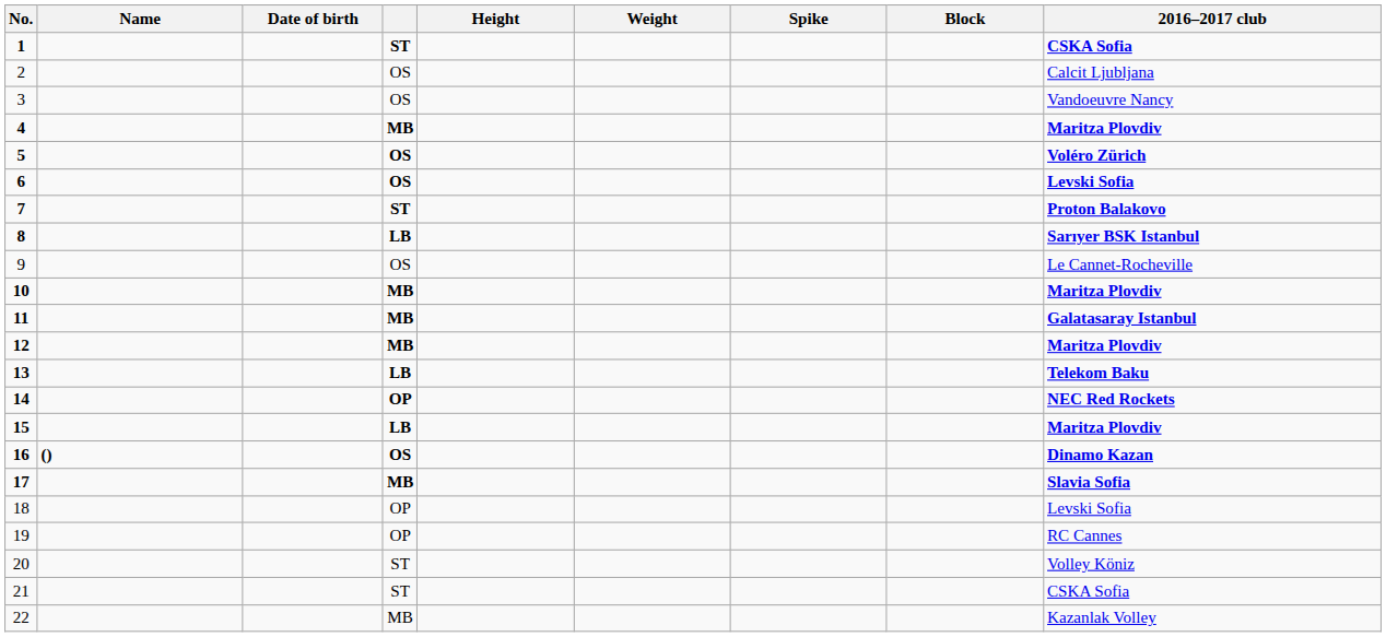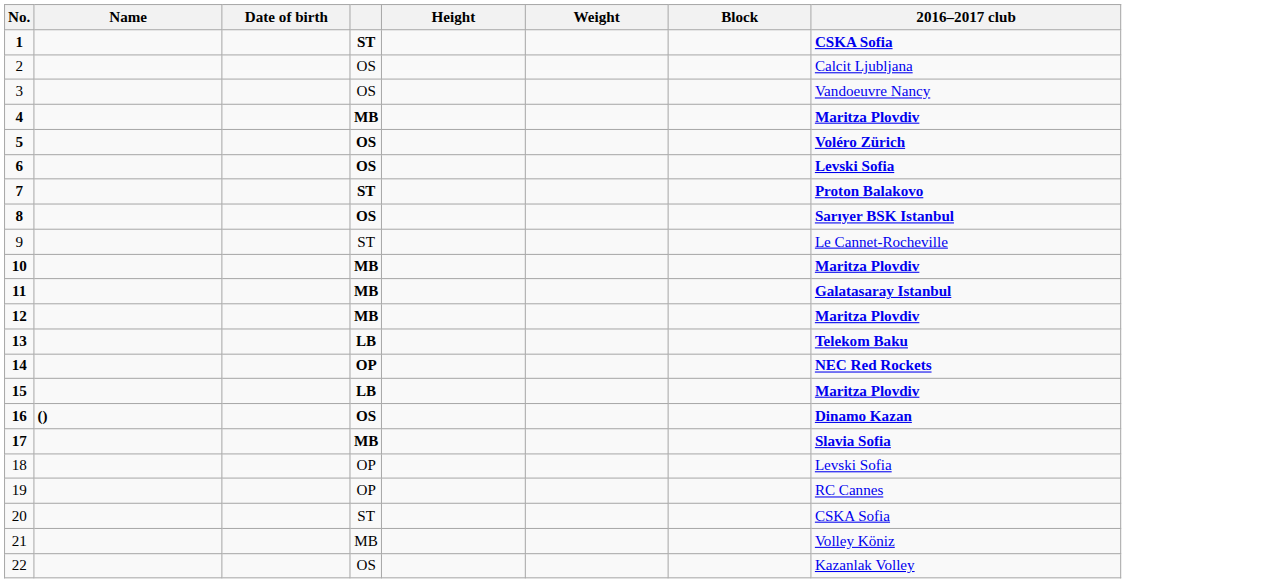- column: Spike
8 | column 4: LB -> OS
9 | column 4: OS -> ST
20 | 2016–2017 club: Volley Köniz -> CSKA Sofia
21 | column 4: ST -> MB
21 | 2016–2017 club: CSKA Sofia -> Volley Köniz
22 | column 4: MB -> OS
